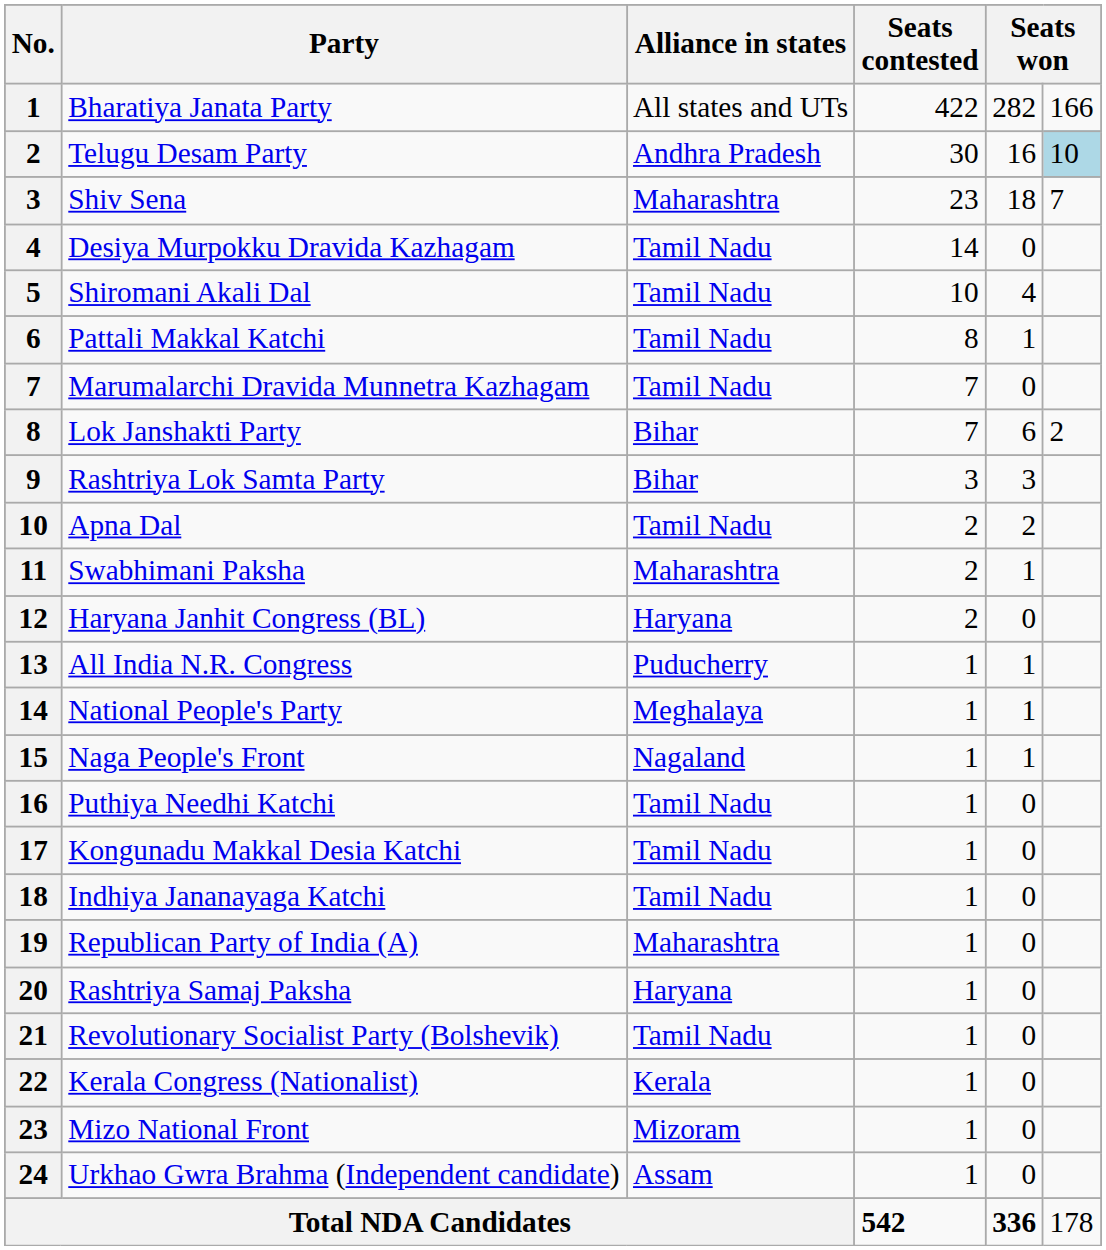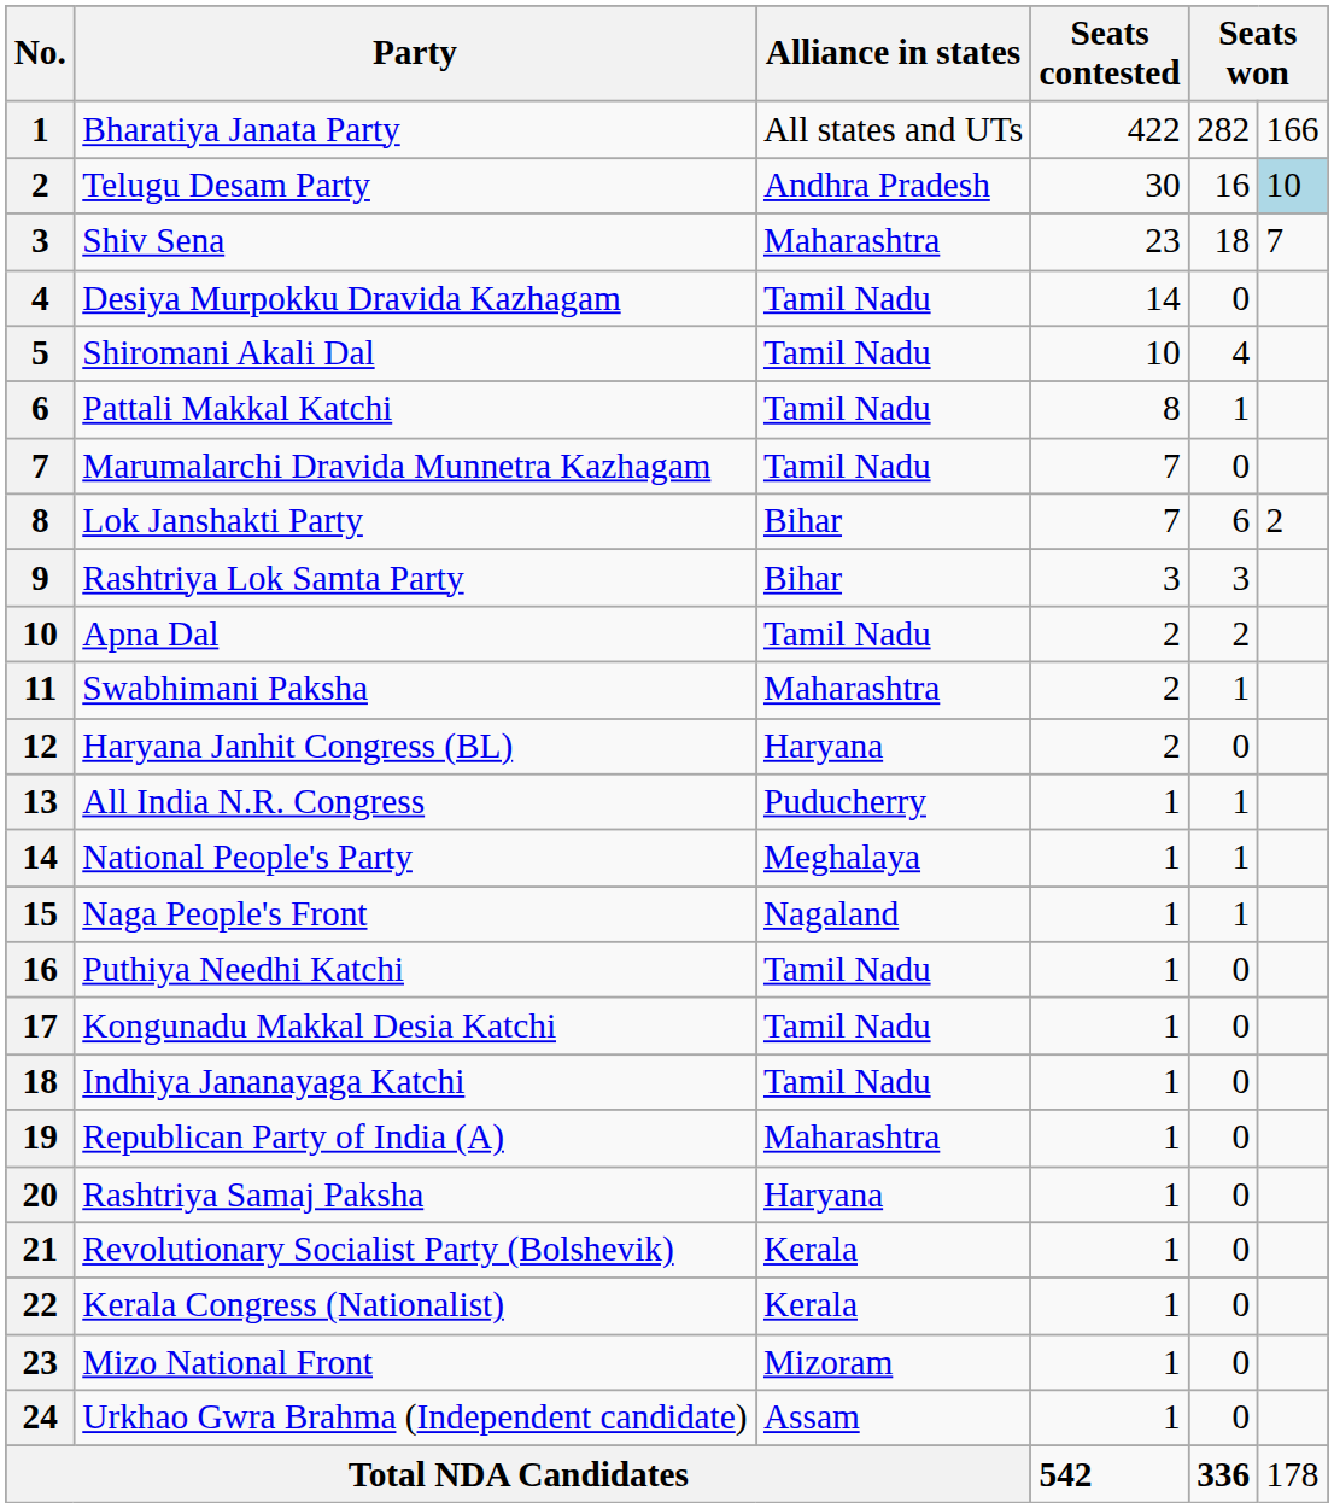Revolutionary Socialist Party (Bolshevik) | Alliance in states: Tamil Nadu -> Kerala
